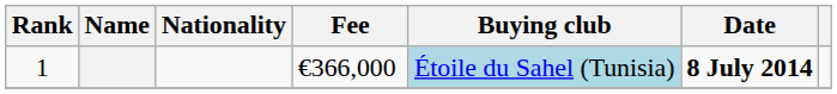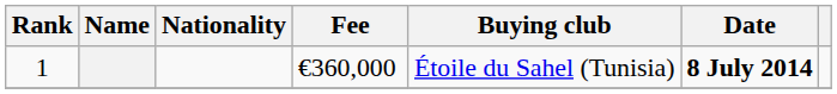1 | Fee: €366,000 -> €360,000
1 | Buying club: lightblue background -> no background
